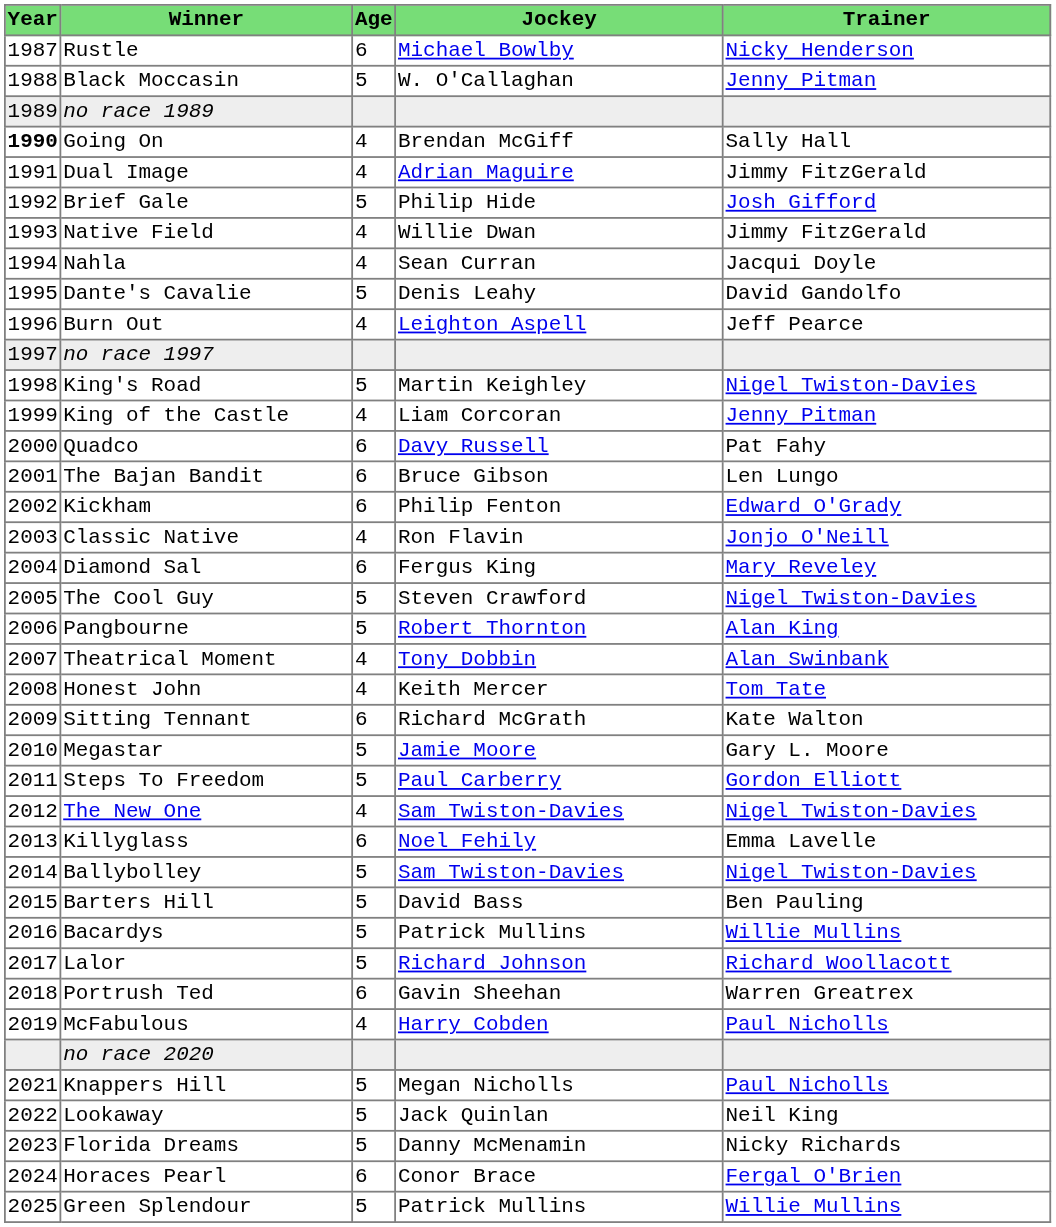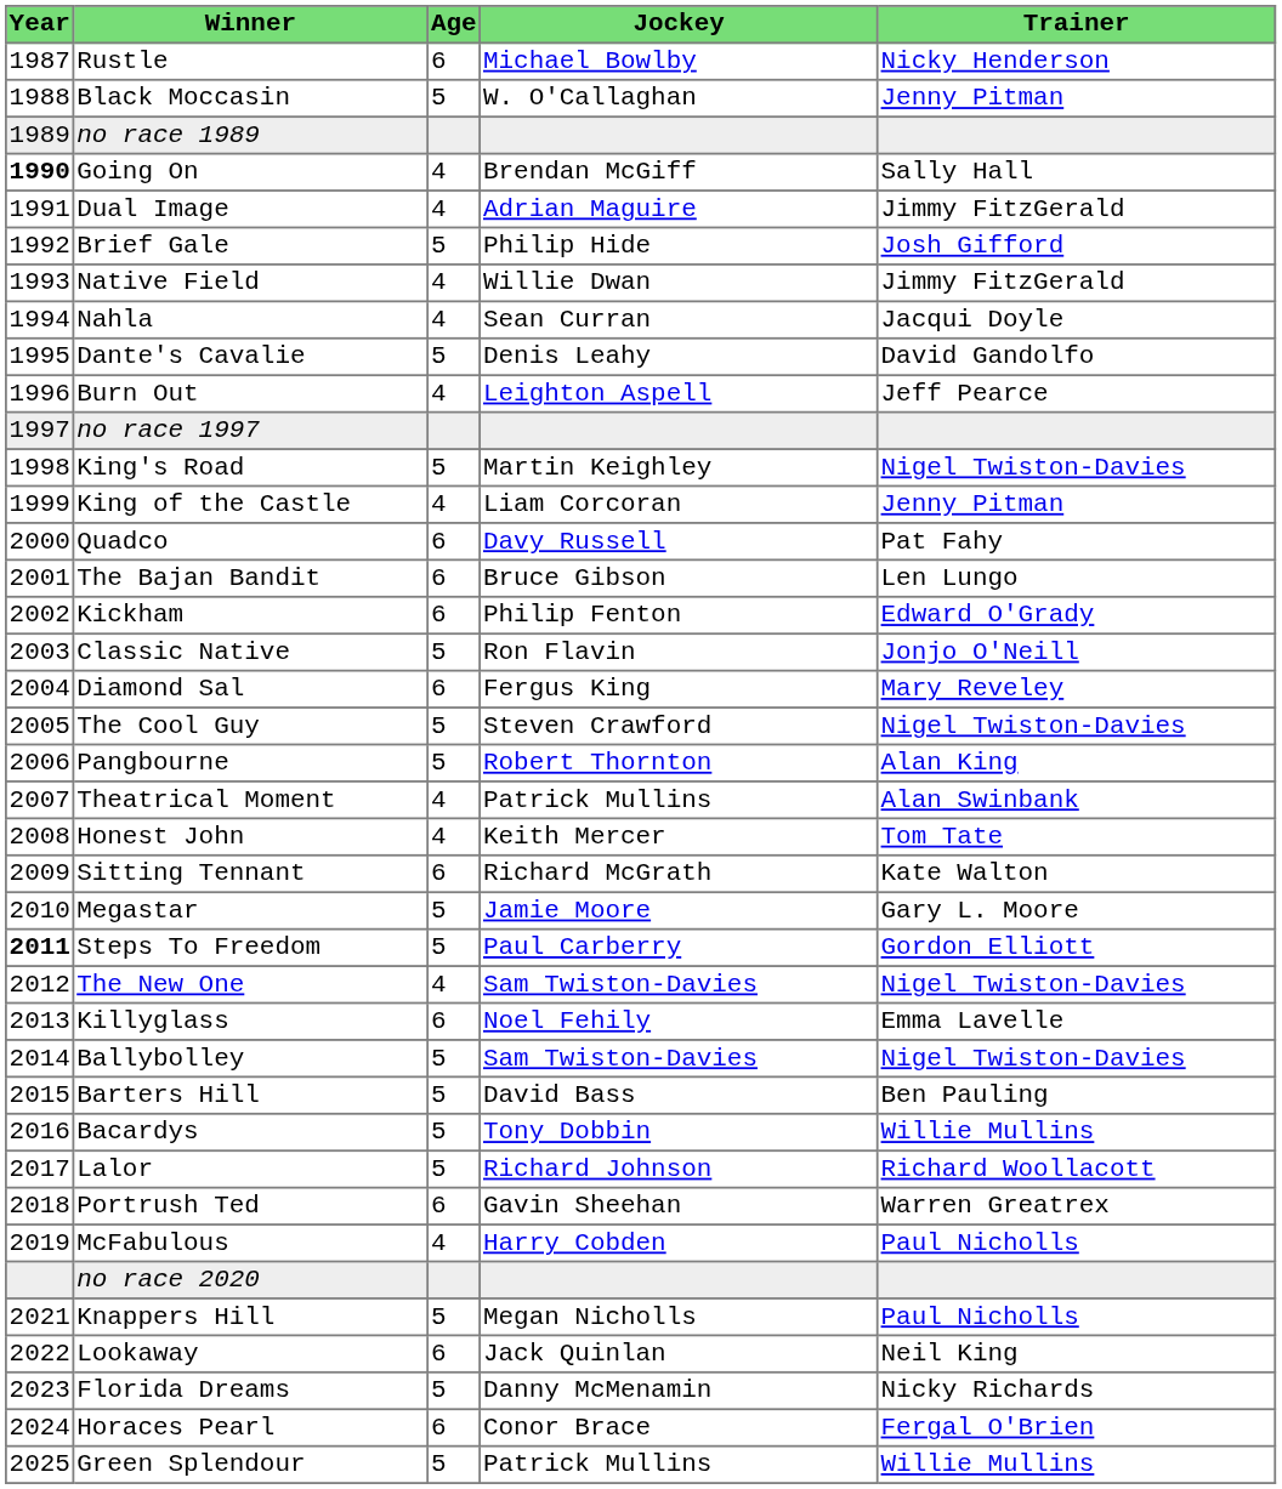Classic Native | Age: 4 -> 5
Theatrical Moment | Jockey: Tony Dobbin -> Patrick Mullins
Steps To Freedom | Year: normal -> bold
Bacardys | Jockey: Patrick Mullins -> Tony Dobbin
Lookaway | Age: 5 -> 6
